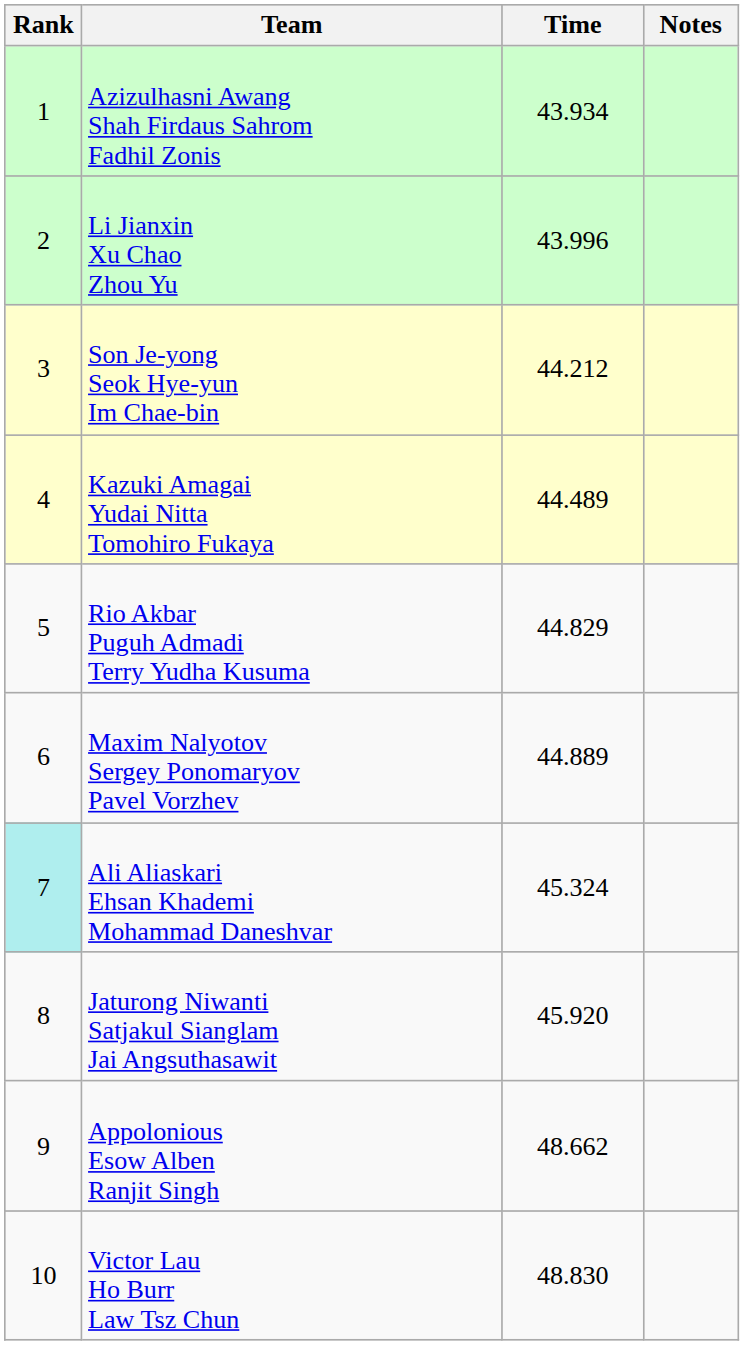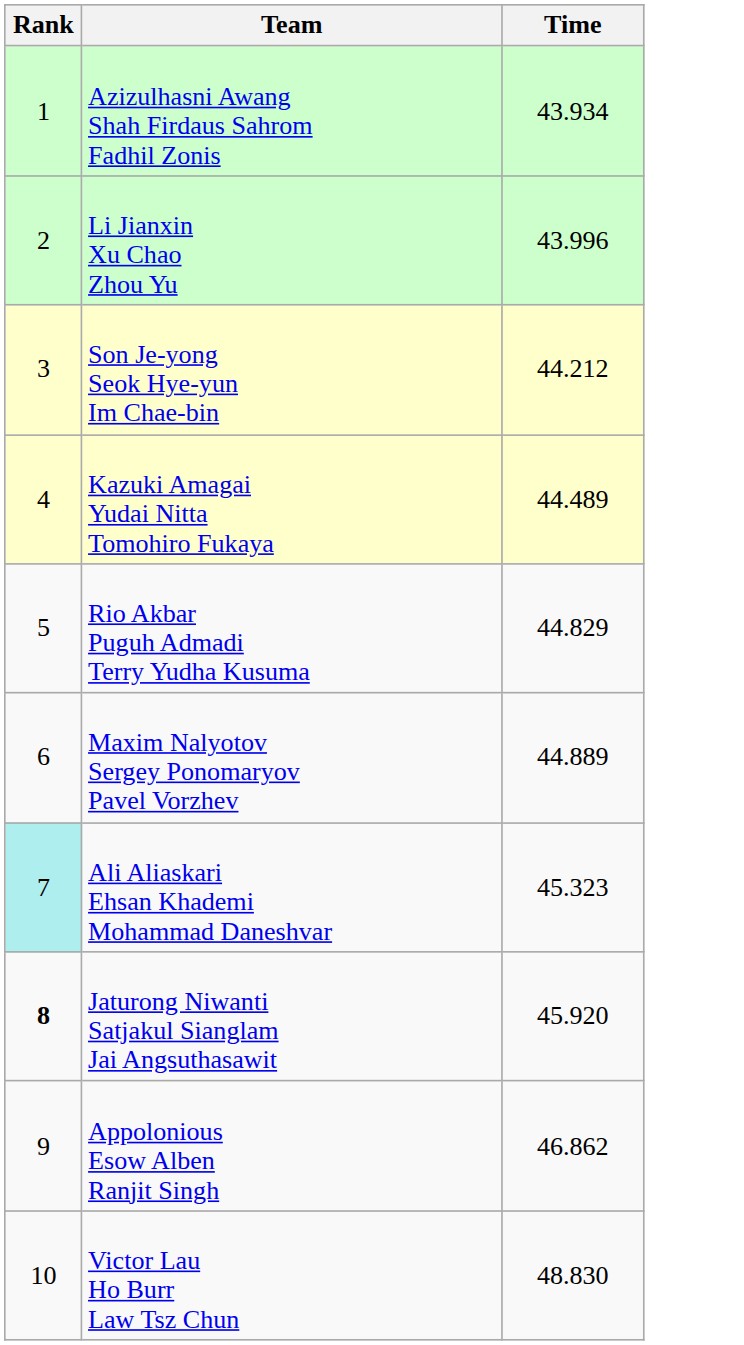- column: Notes
Ali Aliaskari Ehsan Khademi Mohammad Daneshvar | Time: 45.324 -> 45.323
Jaturong Niwanti Satjakul Sianglam Jai Angsuthasawit | Rank: normal -> bold
Appolonious Esow Alben Ranjit Singh | Time: 48.662 -> 46.862
